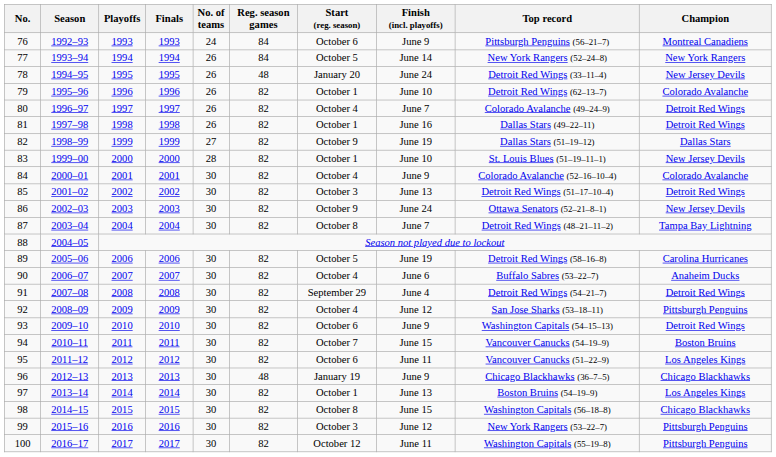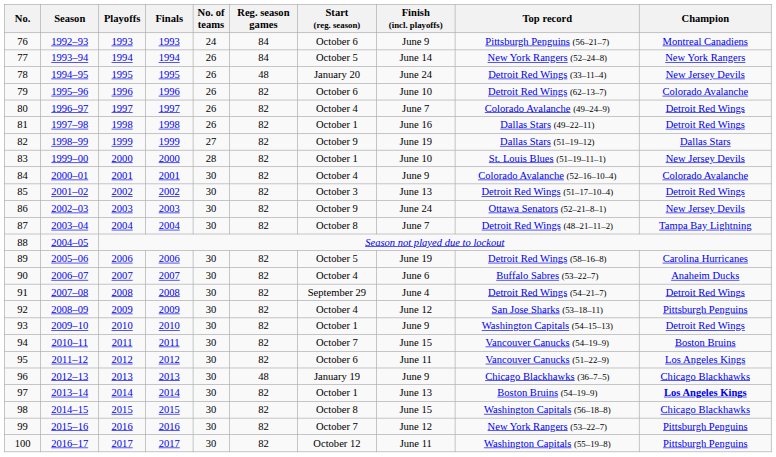79 | Start (reg. season): October 1 -> October 6
93 | Start (reg. season): October 6 -> October 1
97 | Champion: normal -> bold
99 | Start (reg. season): October 3 -> October 7
